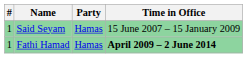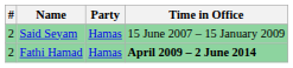Said Seyam | #: 1 -> 2
Fathi Hamad | #: 1 -> 2
